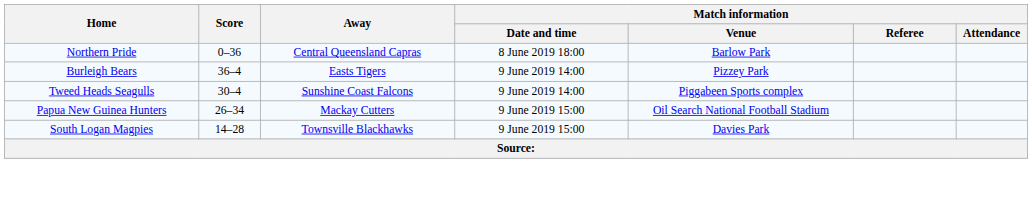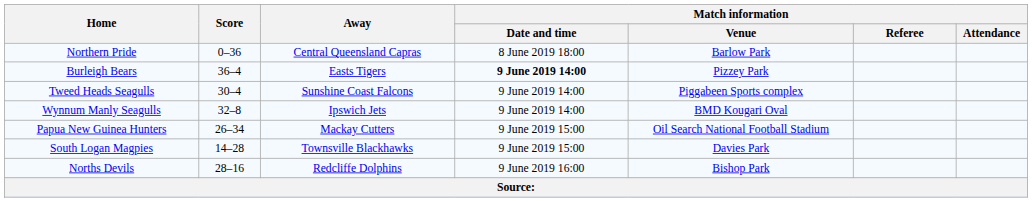Burleigh Bears | Match information / Date and time: normal -> bold
+ row: Wynnum Manly Seagulls | 32–8 | Ipswich Jets | 9 June 2019 14:00 | BMD Kougari Oval
+ row: Norths Devils | 28–16 | Redcliffe Dolphins | 9 June 2019 16:00 | Bishop Park
